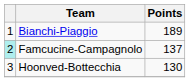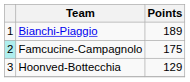Famcucine-Campagnolo | Points: 137 -> 175
Hoonved-Bottecchia | Points: 130 -> 129
